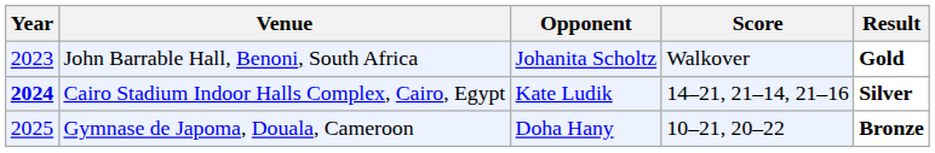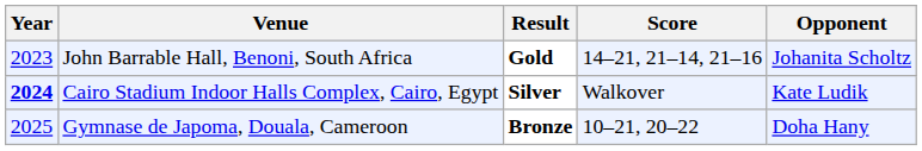columns swapped: Opponent <-> Result
John Barrable Hall, Benoni, South Africa | Score: Walkover -> 14–21, 21–14, 21–16
Cairo Stadium Indoor Halls Complex, Cairo, Egypt | Score: 14–21, 21–14, 21–16 -> Walkover
